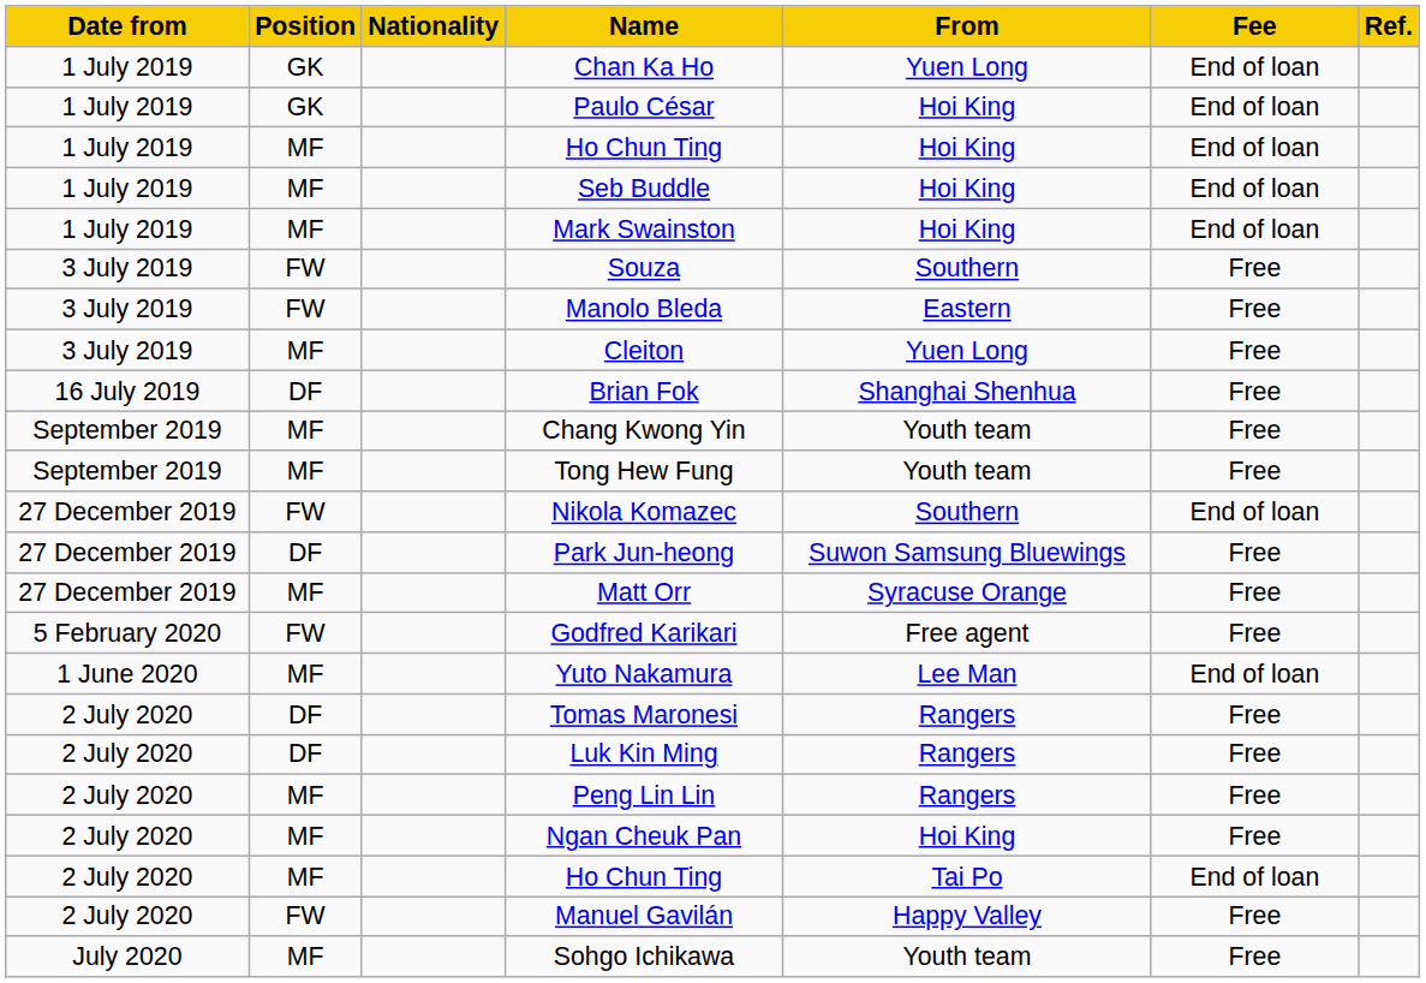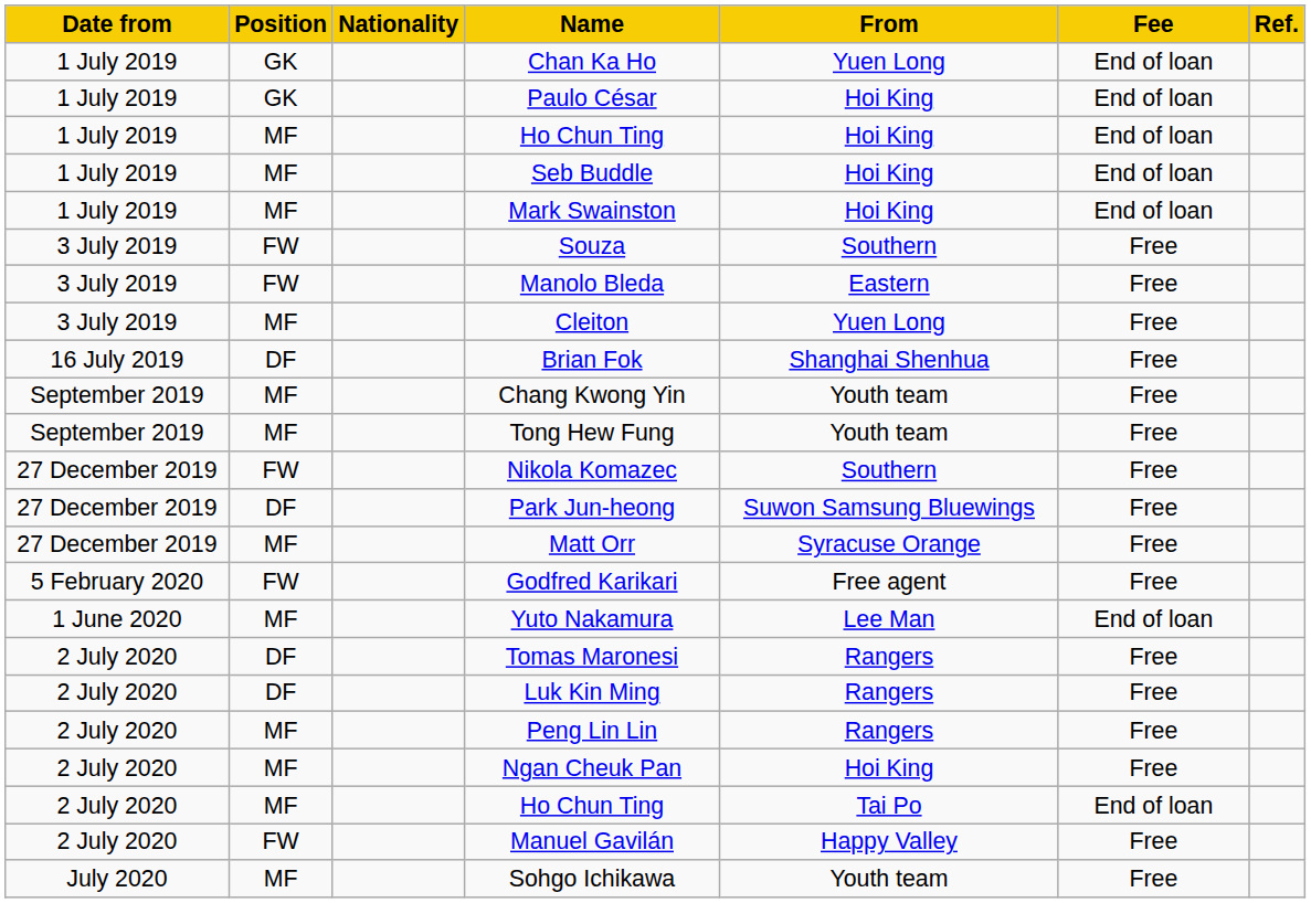Nikola Komazec | Fee: End of loan -> Free
